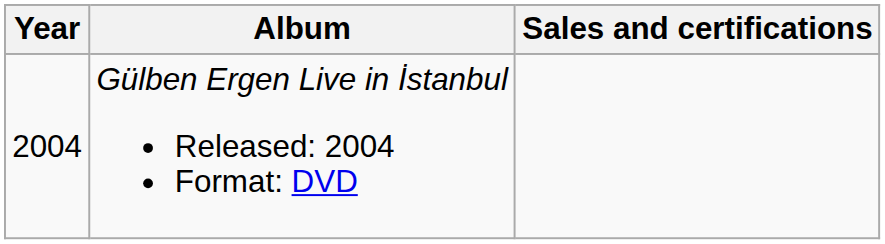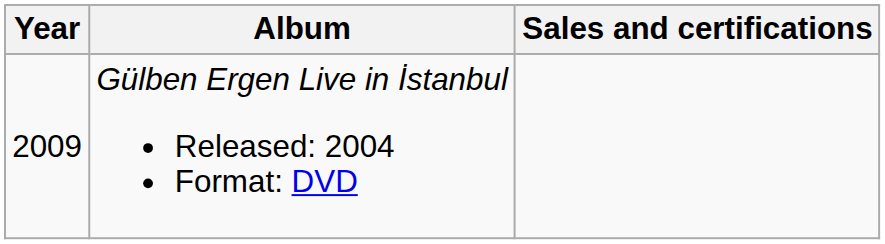Gülben Ergen Live in İstanbul Released: 2004 Format: DVD | Year: 2004 -> 2009
